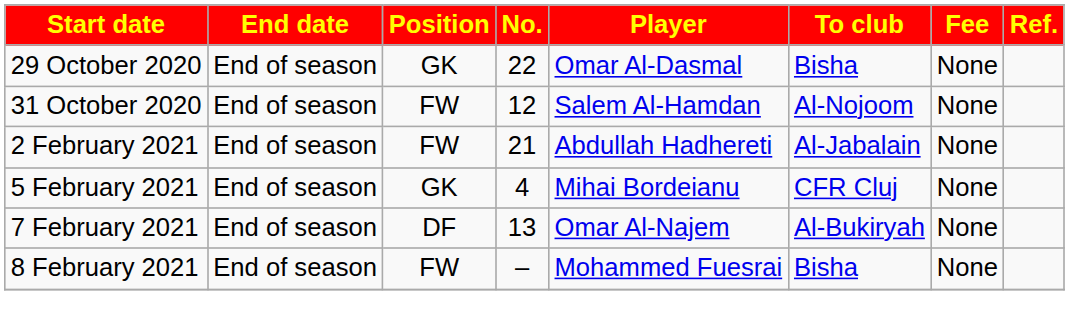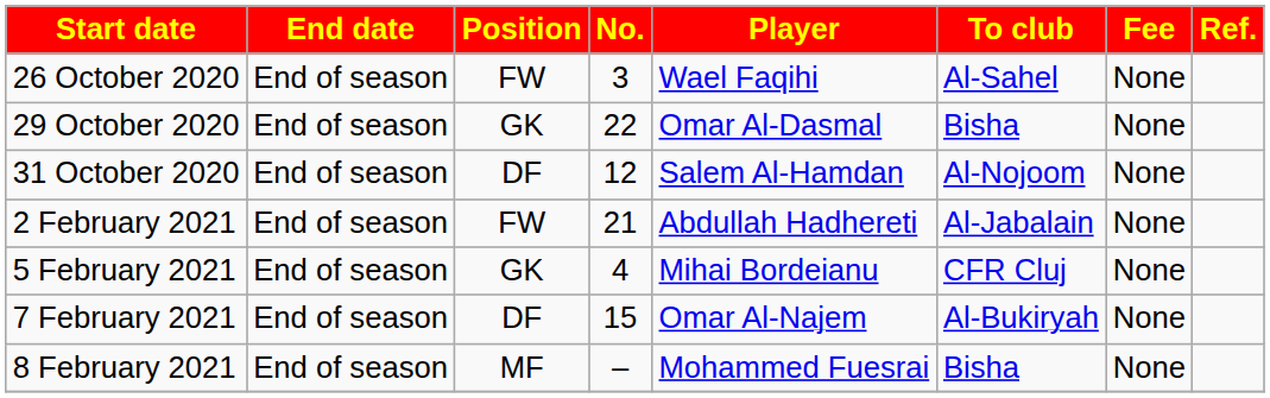+ row: 26 October 2020 | End of season | FW | 3 | Wael Faqihi | Al-Sahel | None
31 October 2020 | Position: FW -> DF
7 February 2021 | No.: 13 -> 15
8 February 2021 | Position: FW -> MF
